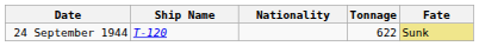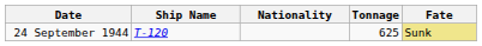24 September 1944 | Tonnage: 622 -> 625
